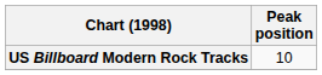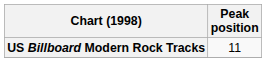US Billboard Modern Rock Tracks | Peak position: 10 -> 11
